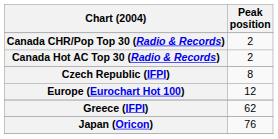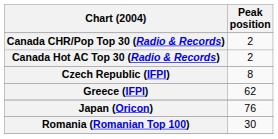- row: Europe (Eurochart Hot 100) | 12
+ row: Romania (Romanian Top 100) | 30
